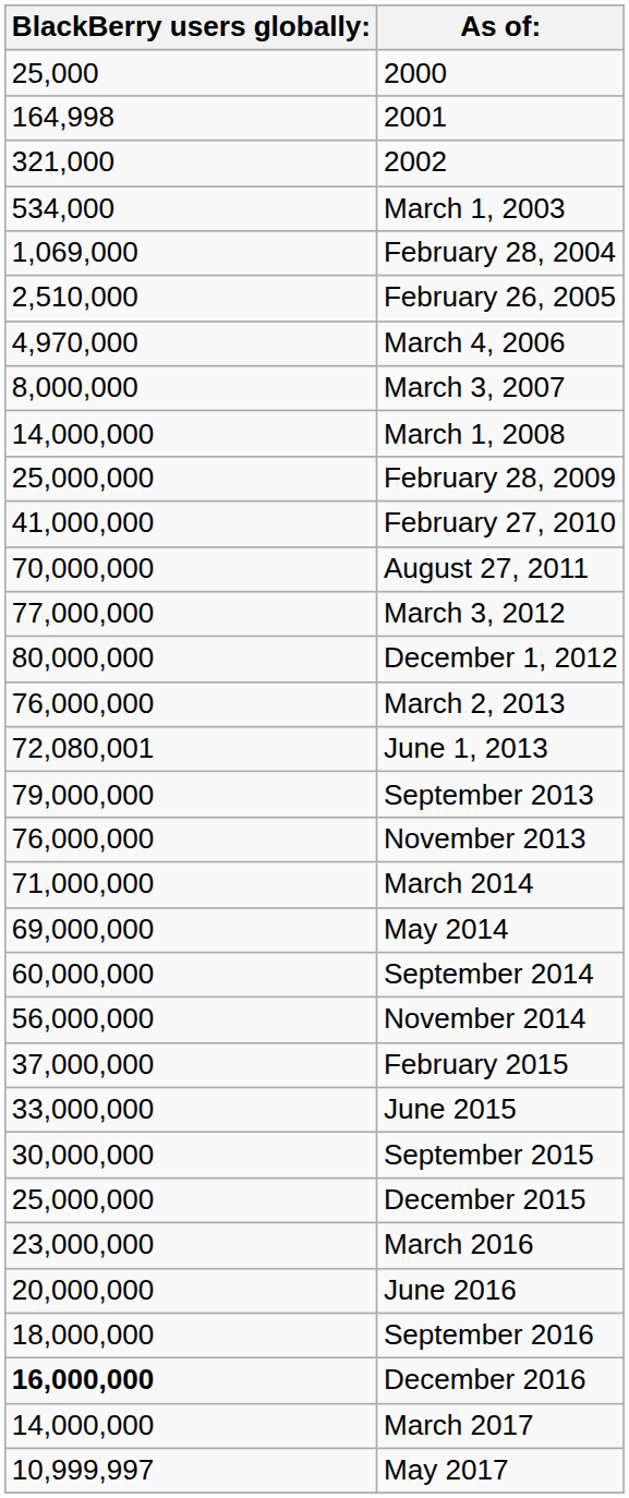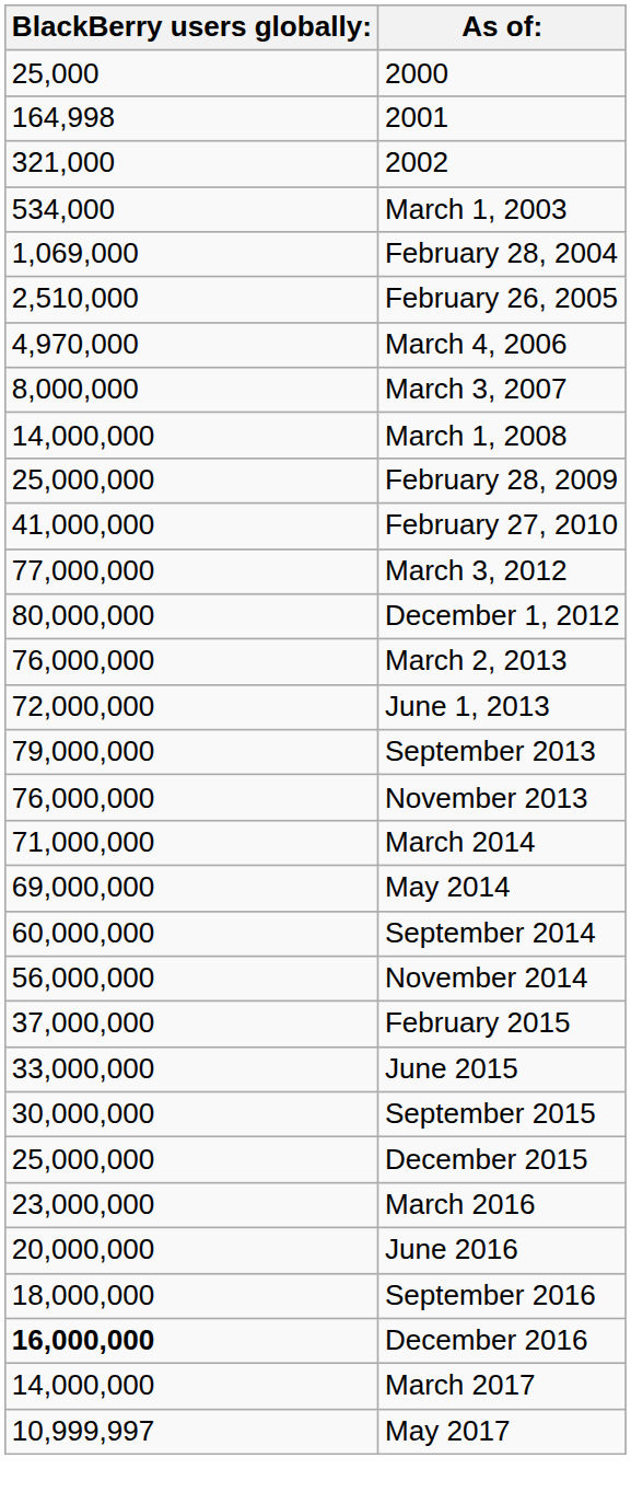- row: 70,000,000 | August 27, 2011
June 1, 2013 | BlackBerry users globally:: 72,080,001 -> 72,000,000
